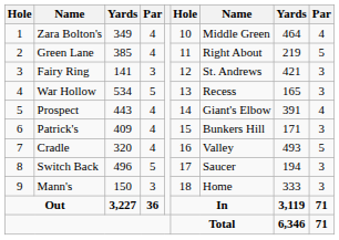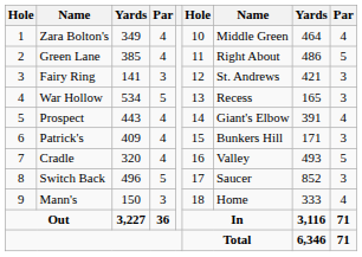Green Lane | column 8: 219 -> 486
Switch Back | column 8: 194 -> 852
Mann's | column 9: 3 -> 4
Out | column 8: 3,119 -> 3,116
